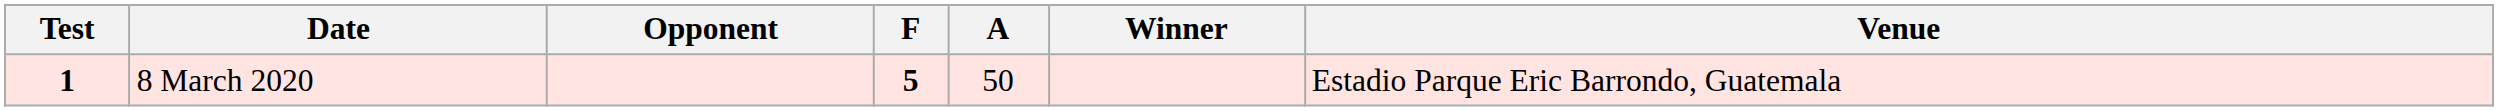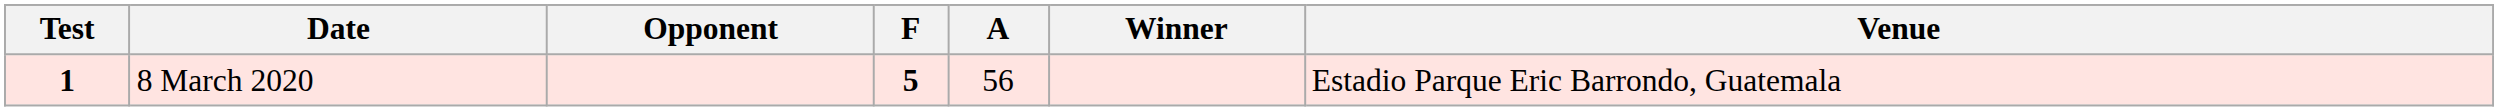8 March 2020 | A: 50 -> 56
